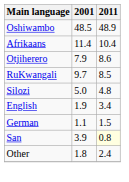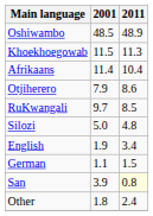+ row: Khoekhoegowab | 11.5 | 11.3
